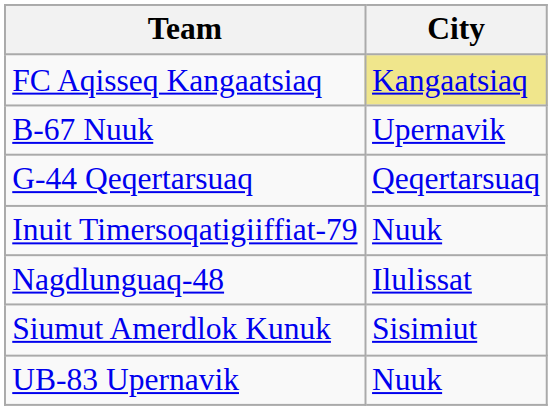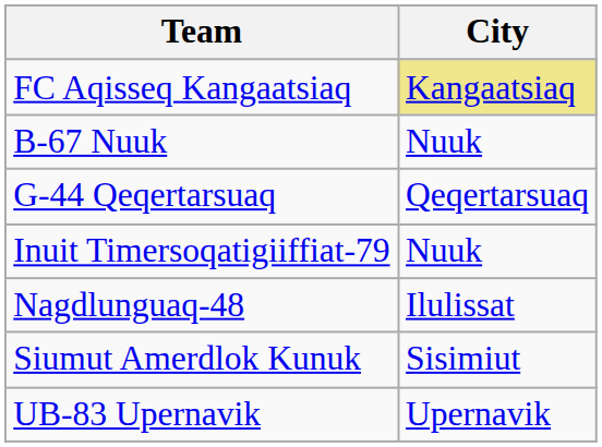B-67 Nuuk | City: Upernavik -> Nuuk
UB-83 Upernavik | City: Nuuk -> Upernavik
